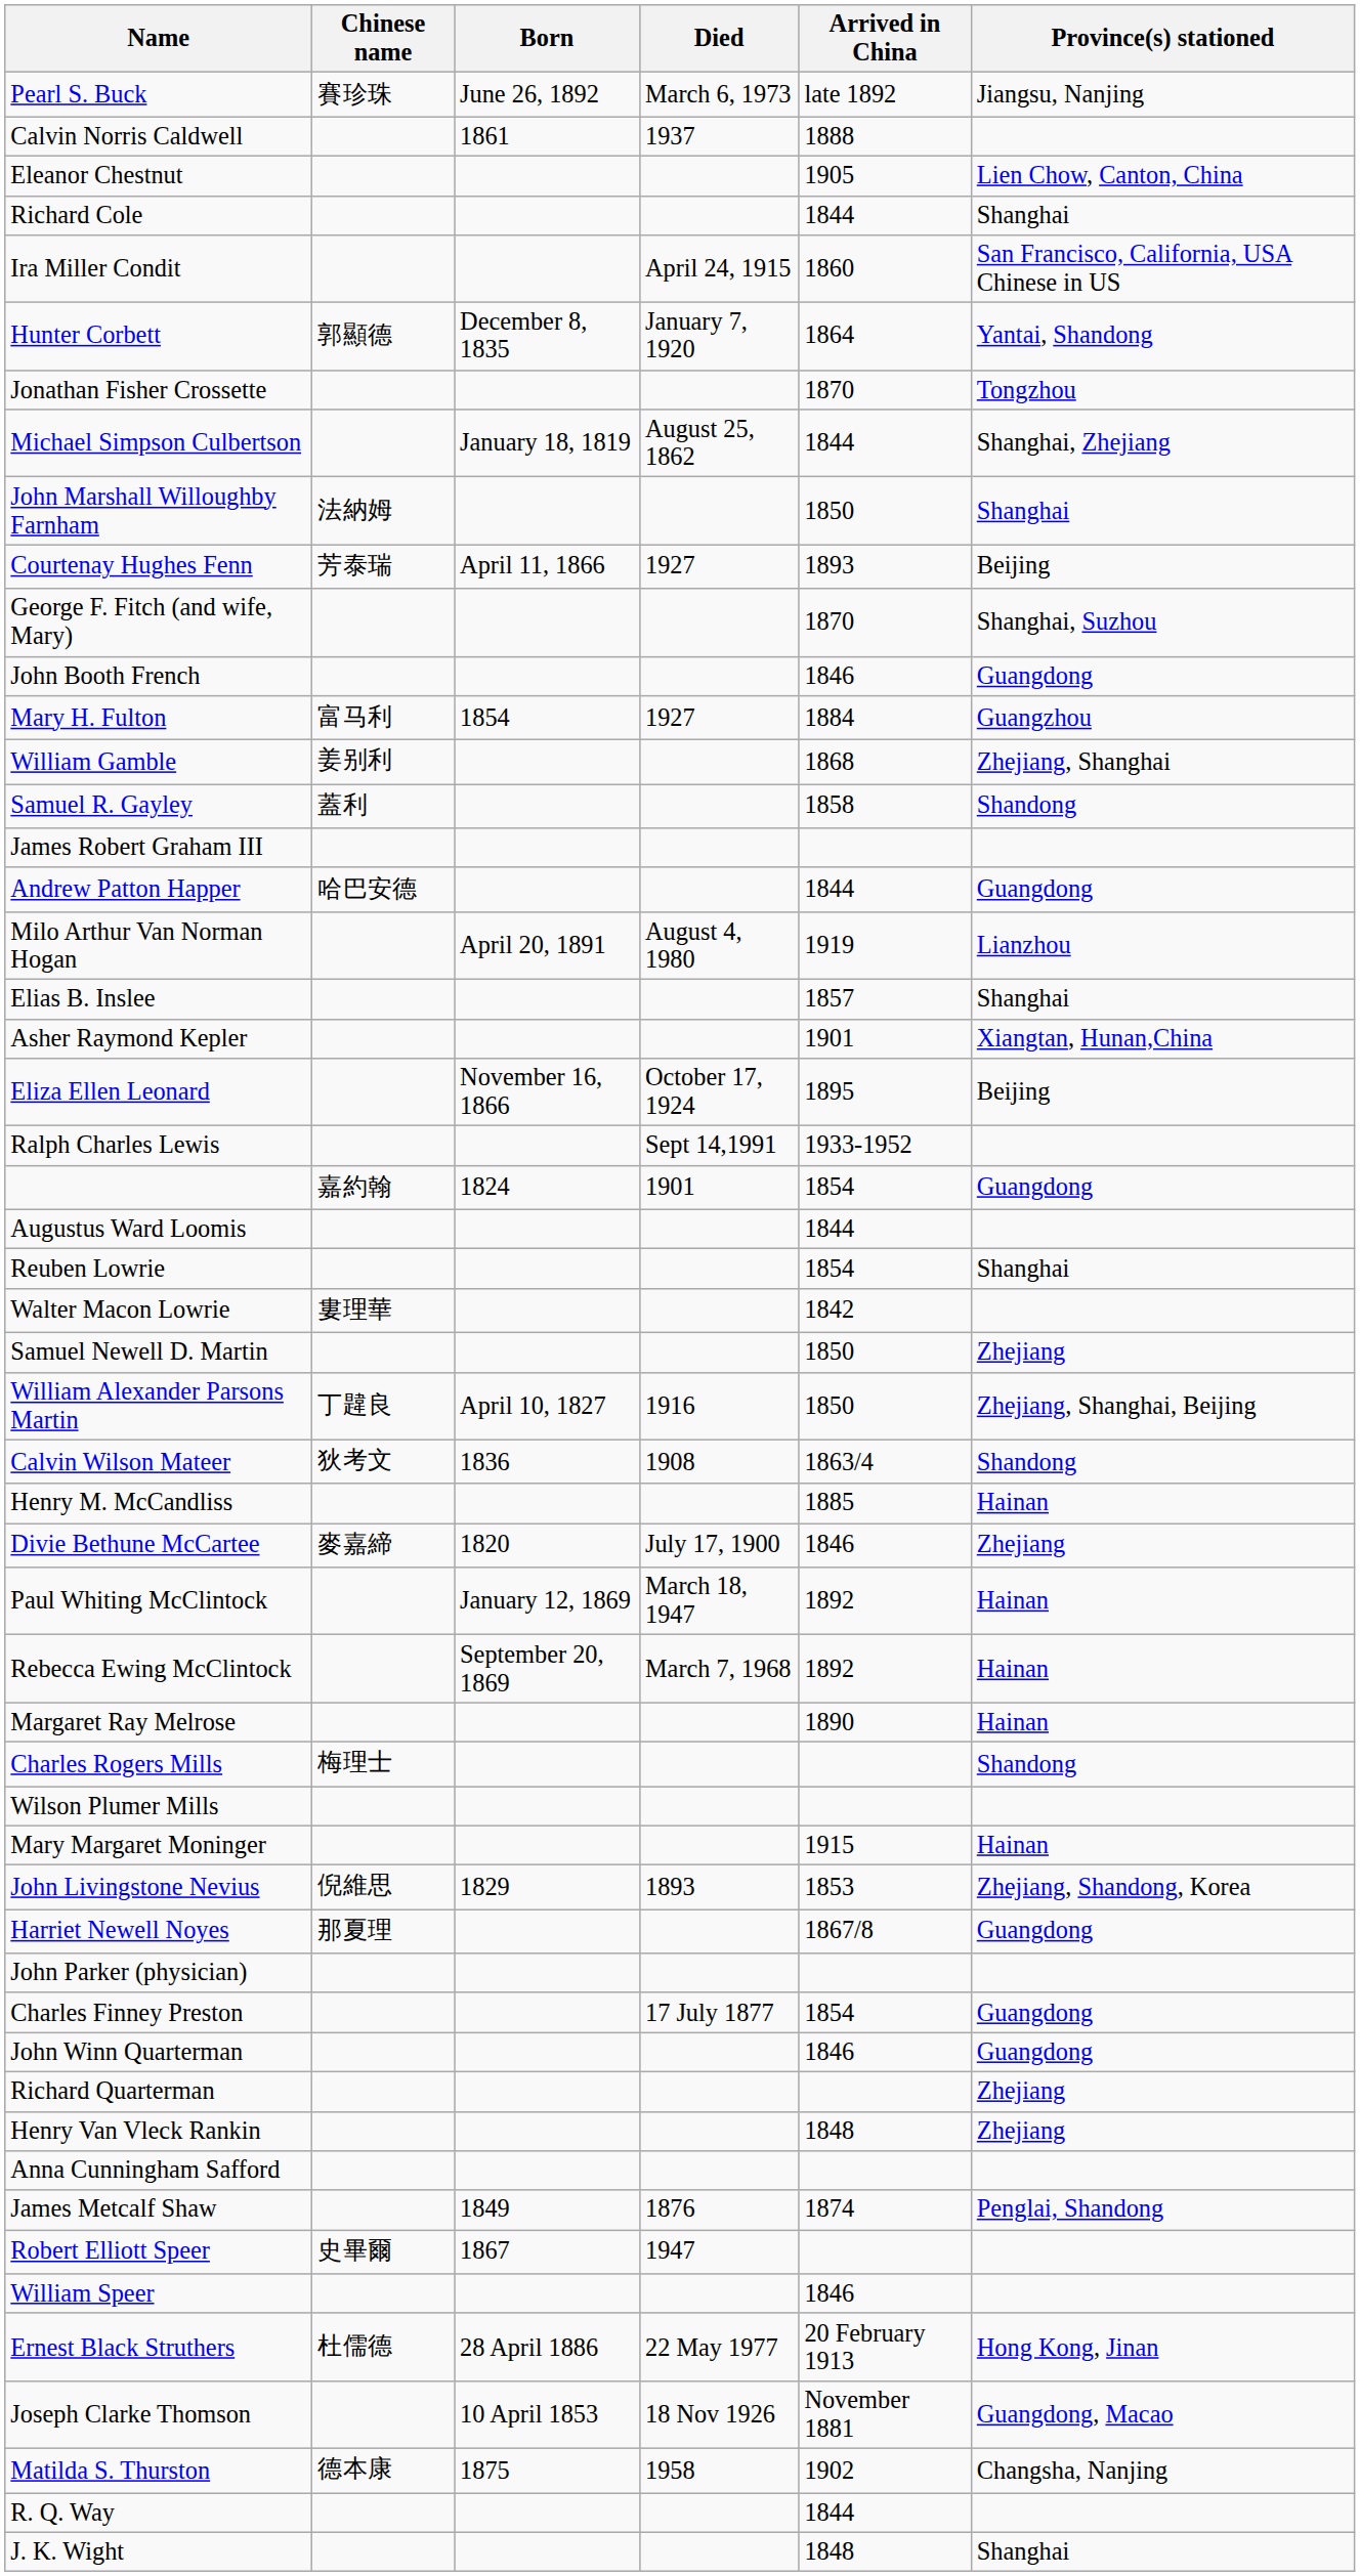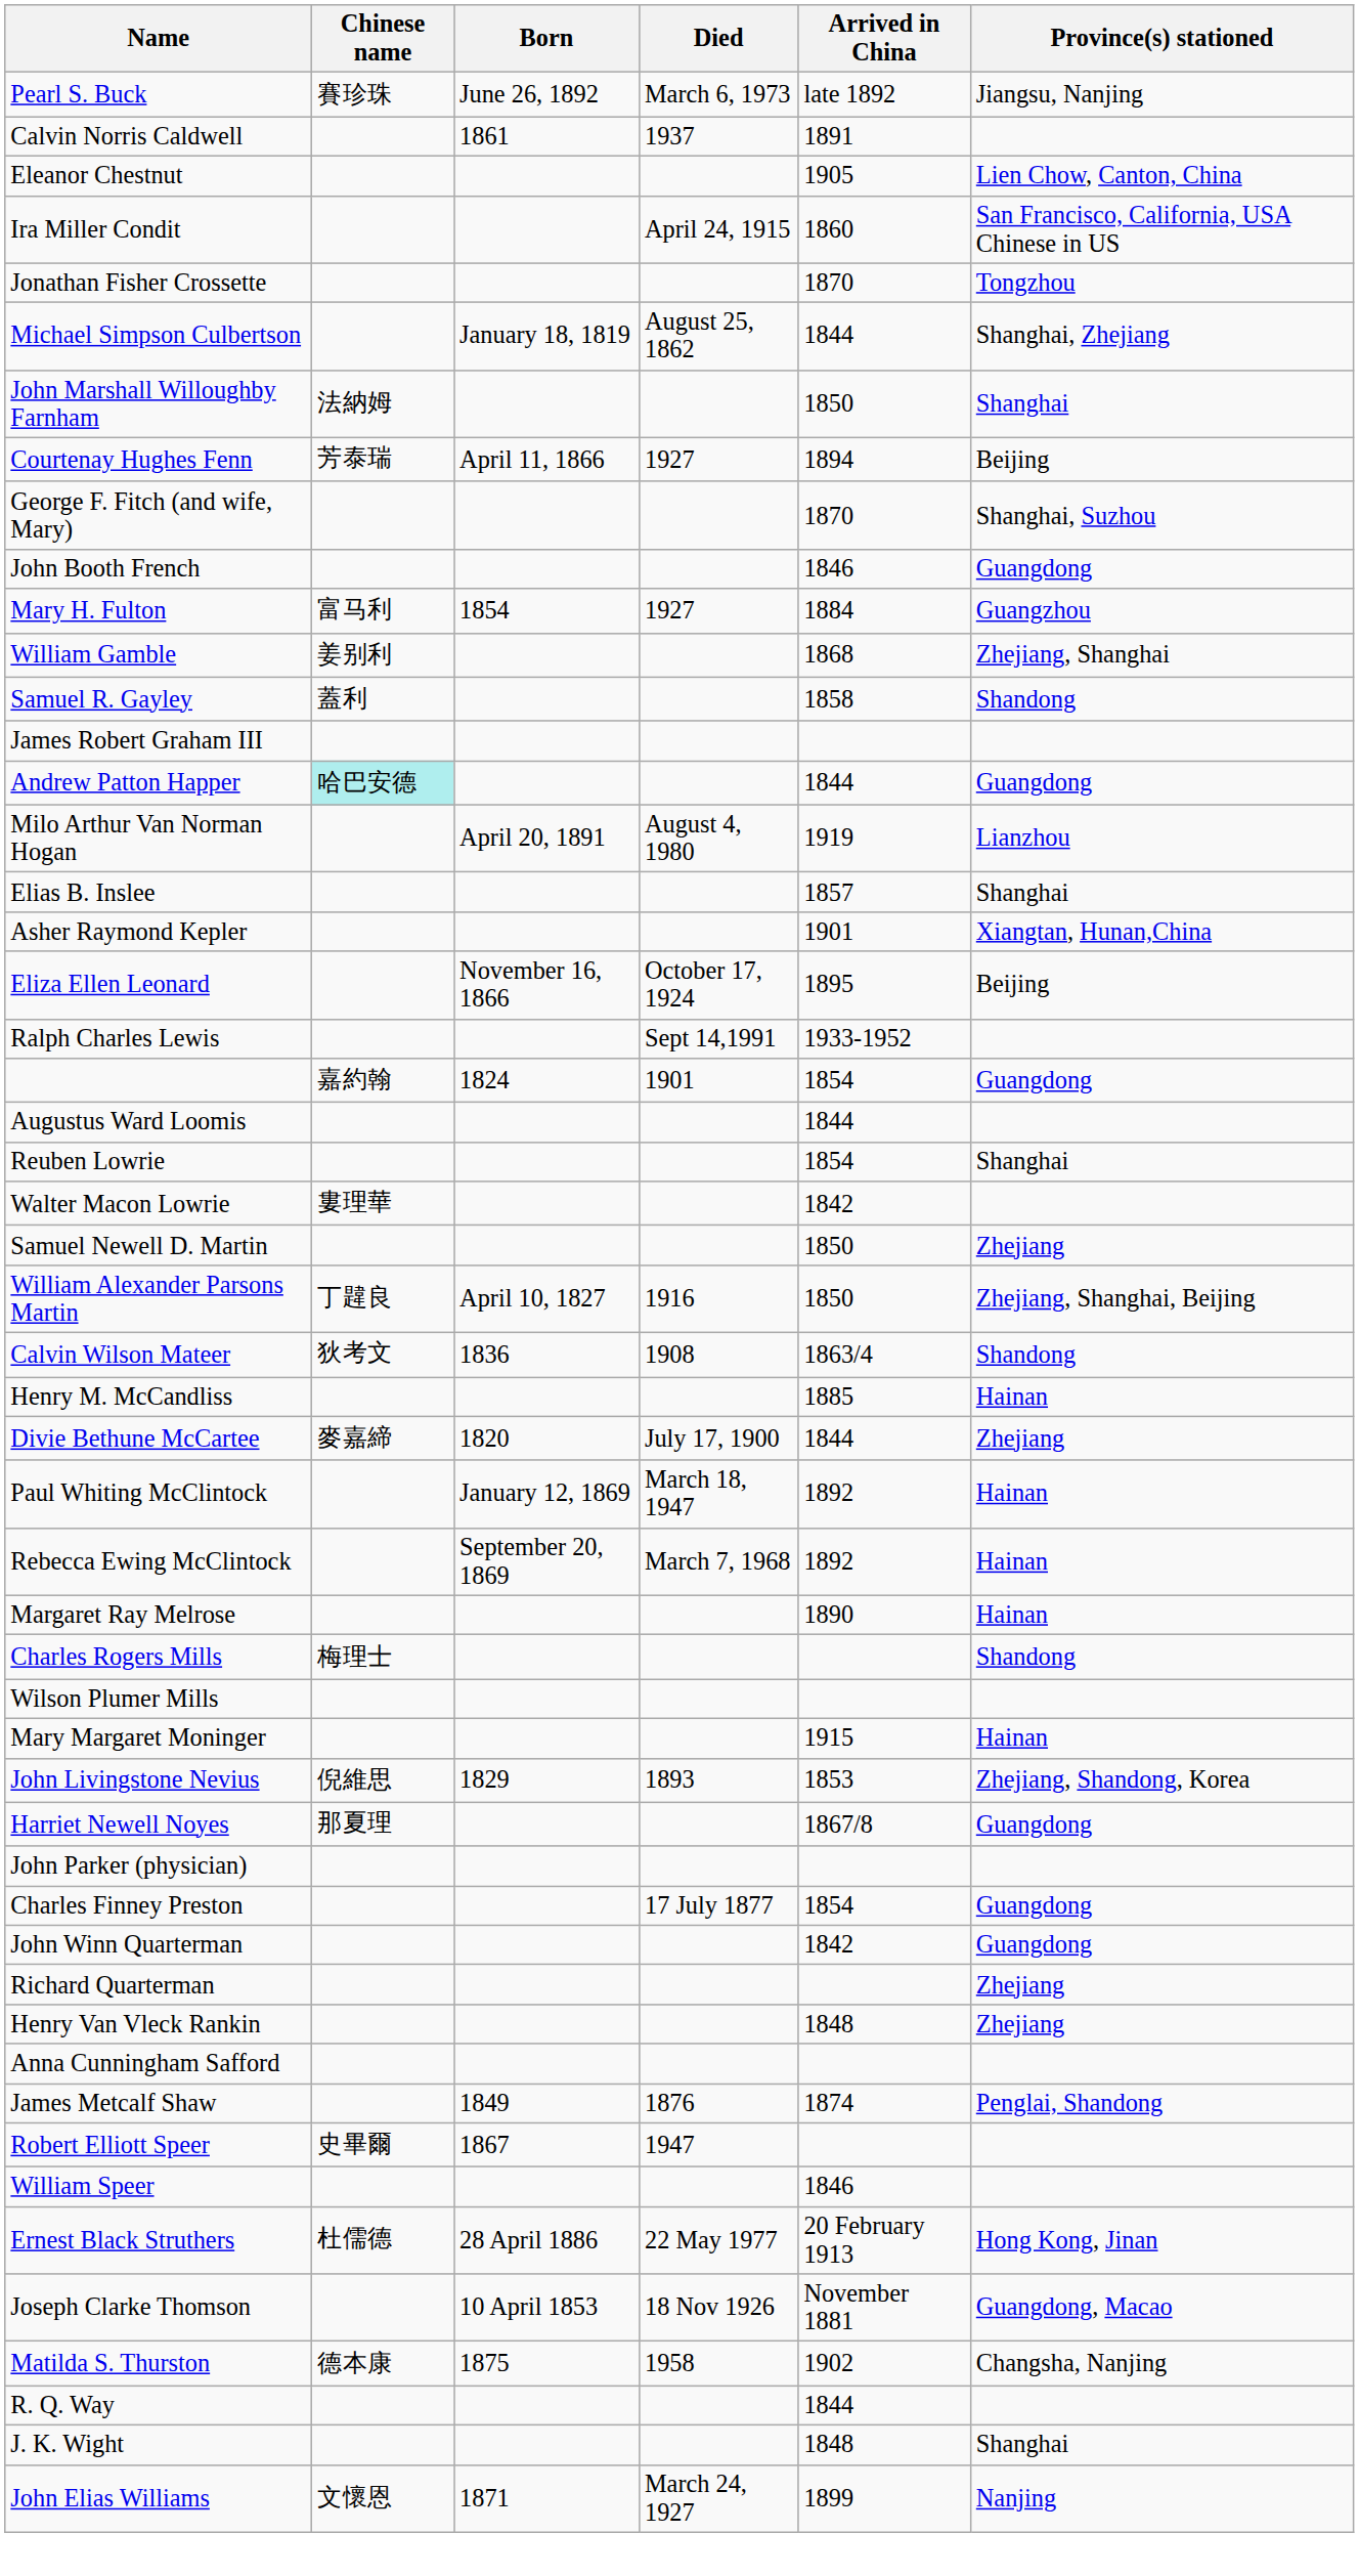Calvin Norris Caldwell | Arrived in China: 1888 -> 1891
- row: Richard Cole | 1844 | Shanghai
- row: Hunter Corbett | 郭顯德 | December 8, 1835 | January 7, 1920 | 1864 | Yantai, Shandong
Courtenay Hughes Fenn | Arrived in China: 1893 -> 1894
Andrew Patton Happer | Chinese name: no background -> paleturquoise background
Divie Bethune McCartee | Arrived in China: 1846 -> 1844
John Winn Quarterman | Arrived in China: 1846 -> 1842
+ row: John Elias Williams | 文懷恩 | 1871 | March 24, 1927 | 1899 | Nanjing
